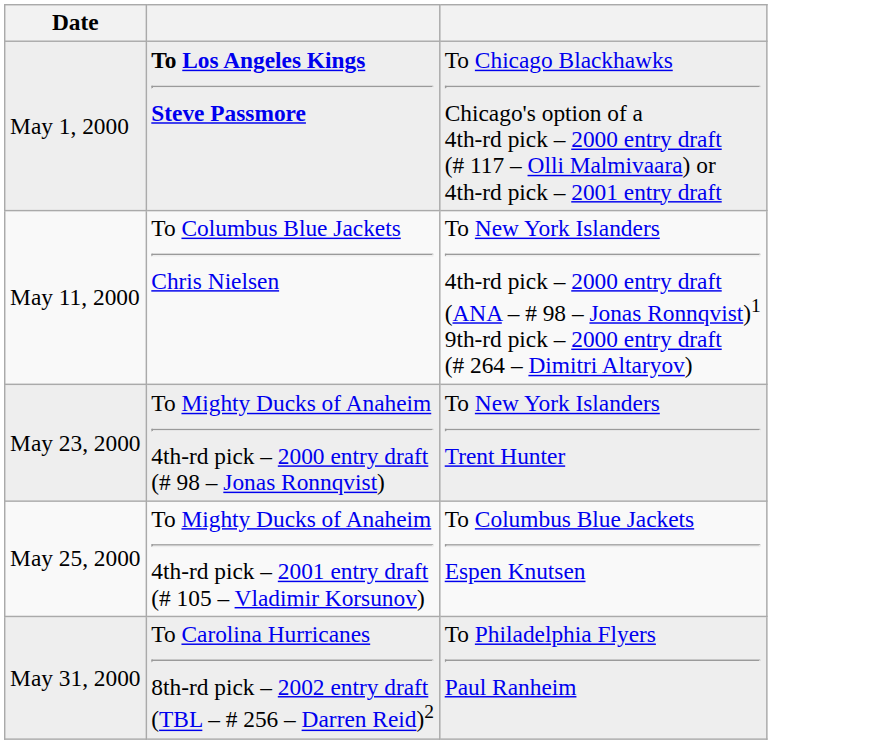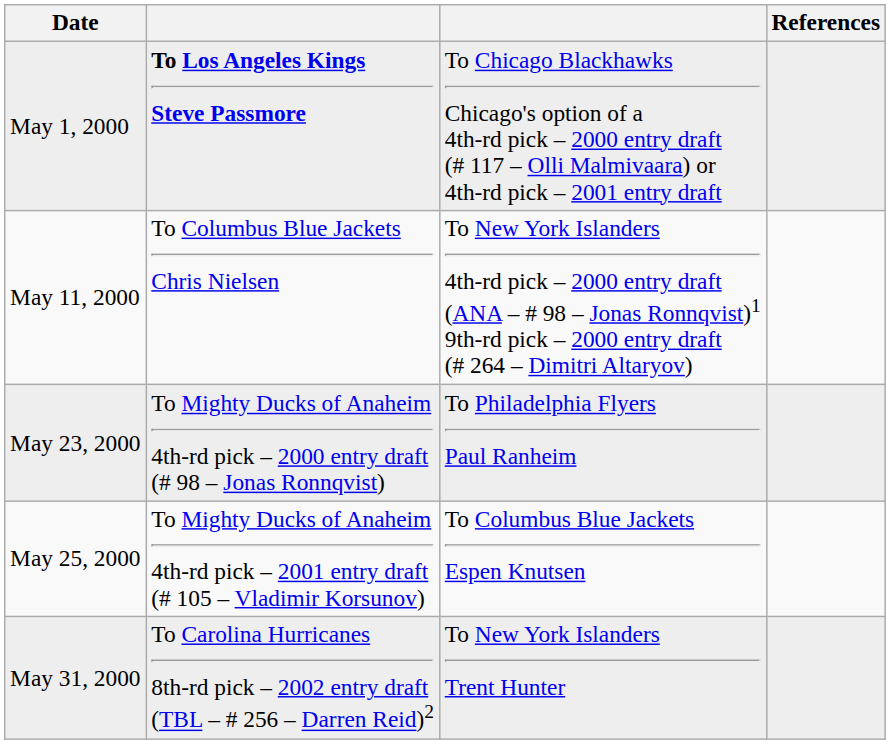+ column: References
May 23, 2000 | column 3: To New York Islanders Trent Hunter -> To Philadelphia Flyers Paul Ranheim
May 31, 2000 | column 3: To Philadelphia Flyers Paul Ranheim -> To New York Islanders Trent Hunter
